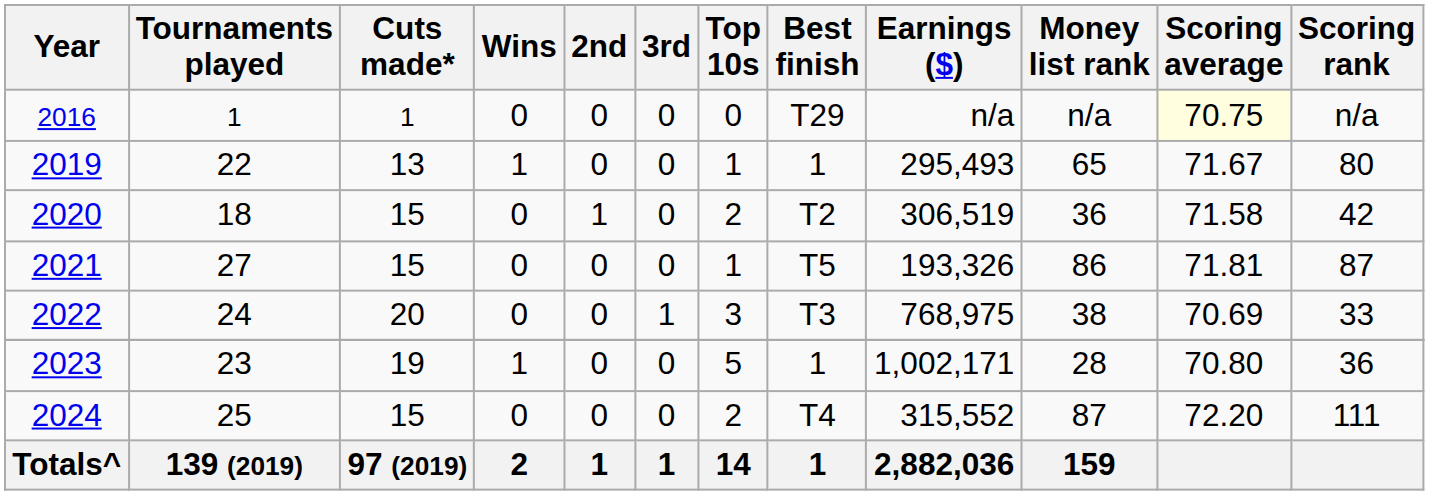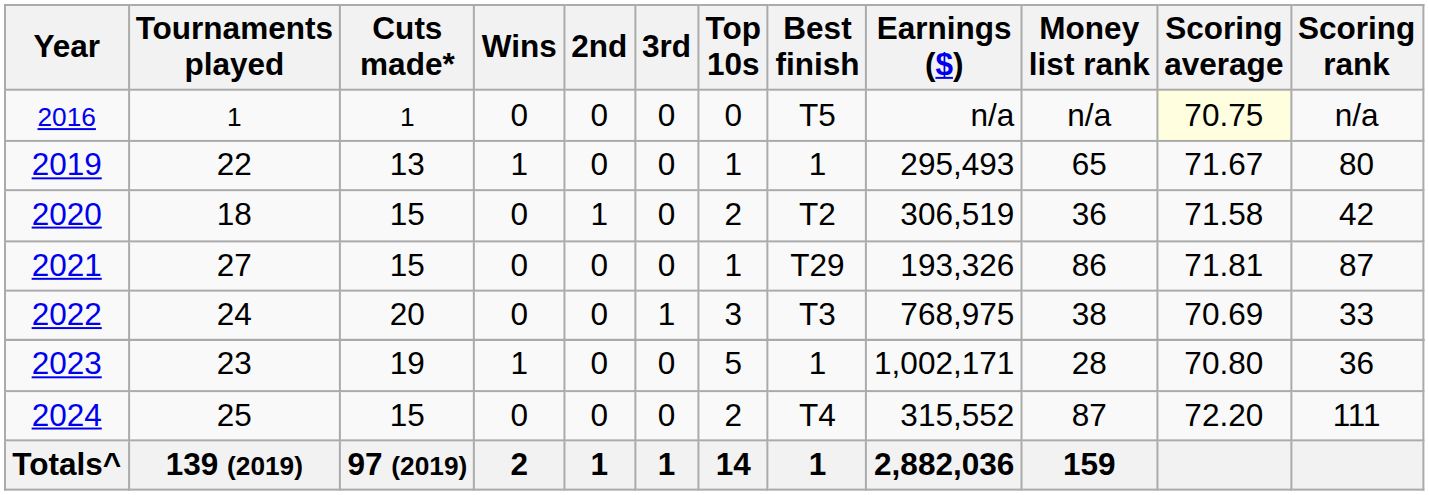2016 | Best finish: T29 -> T5
2021 | Best finish: T5 -> T29
